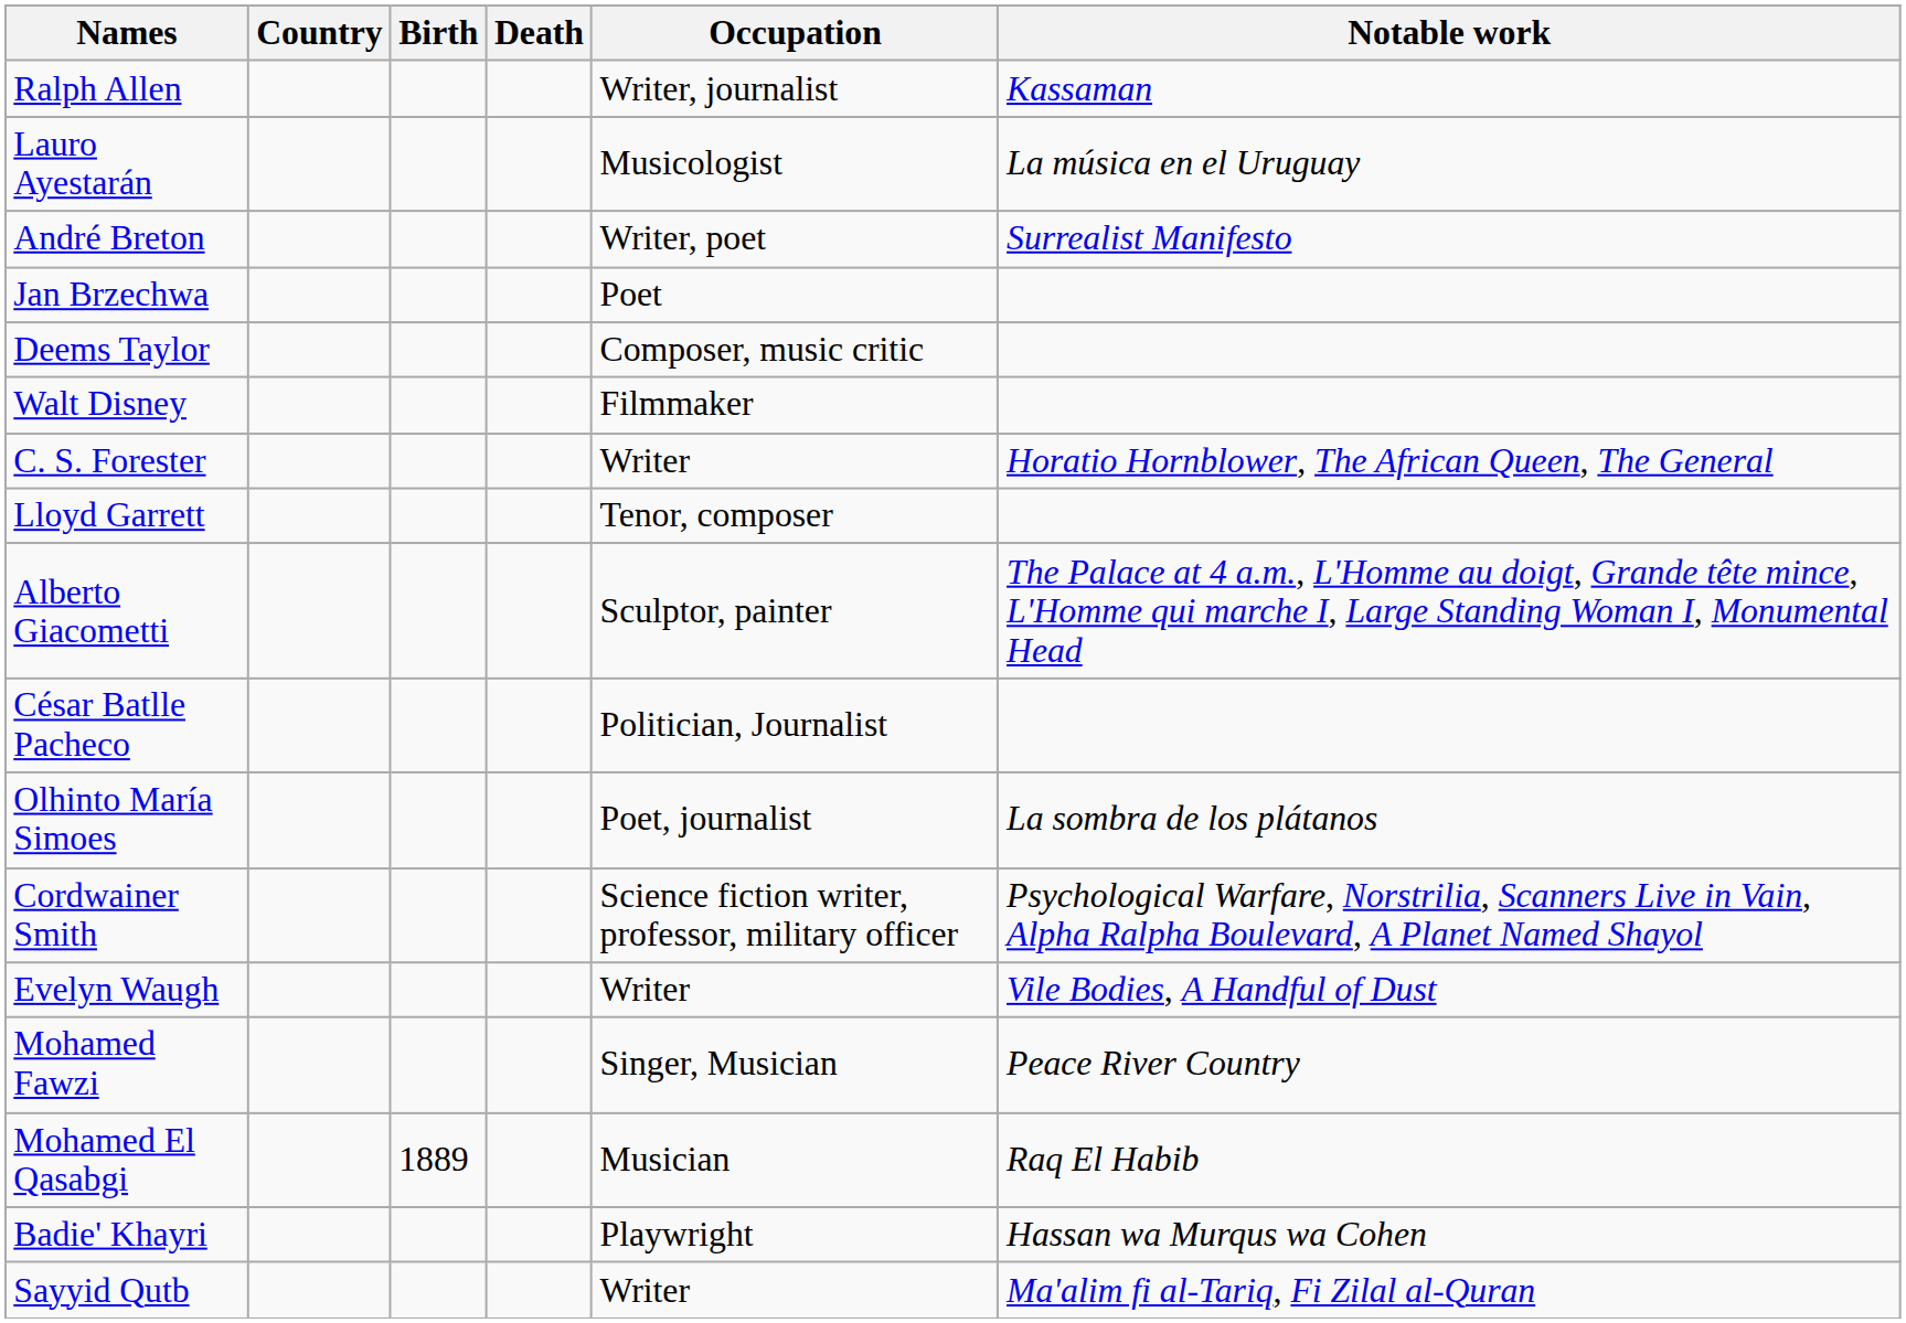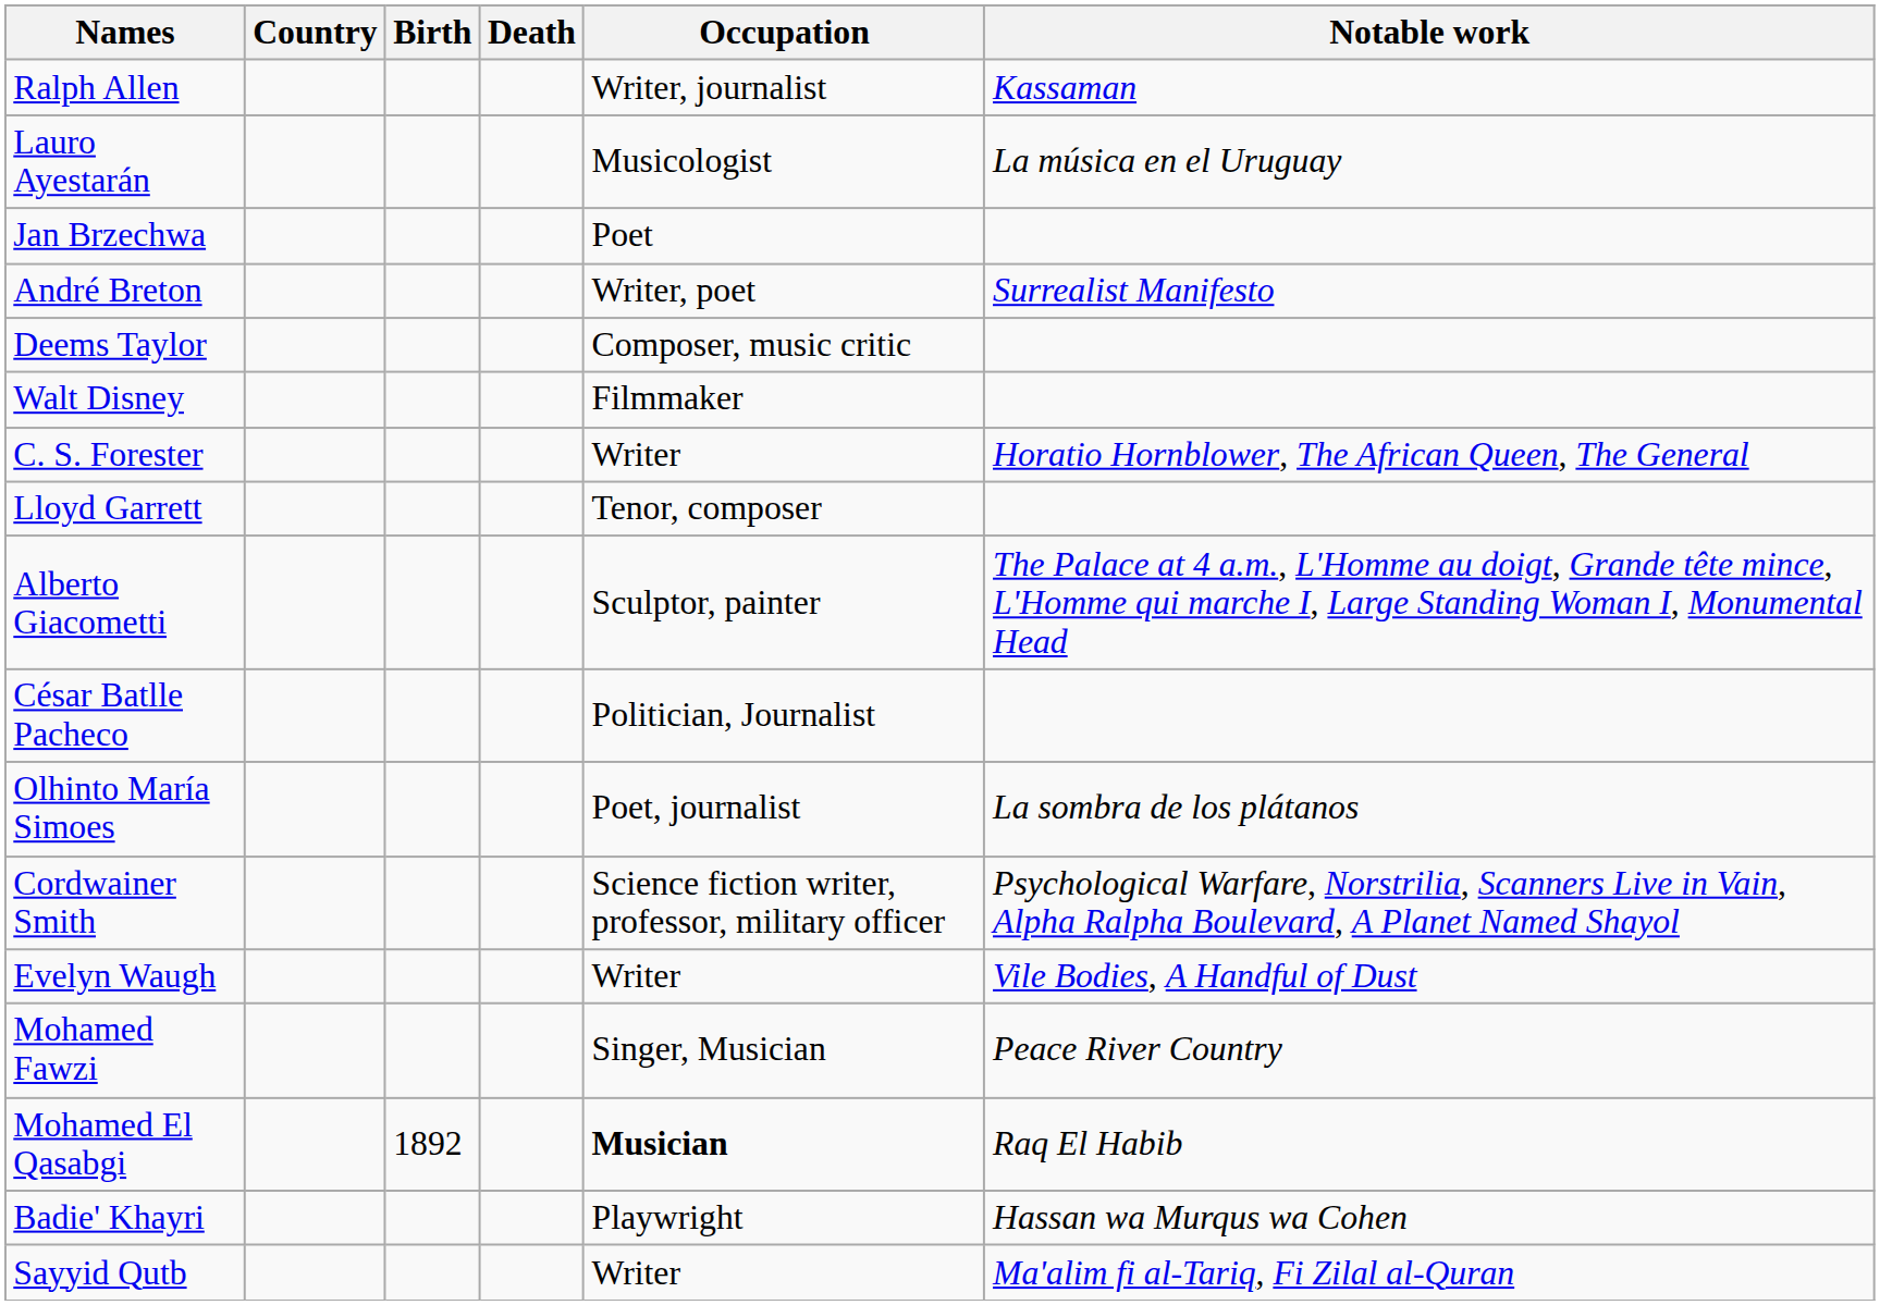rows swapped: André Breton <-> Jan Brzechwa
Mohamed El Qasabgi | Birth: 1889 -> 1892
Mohamed El Qasabgi | Occupation: normal -> bold
